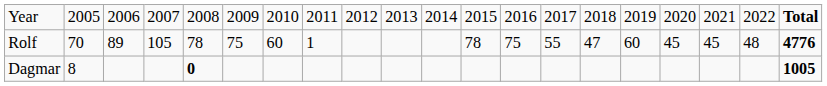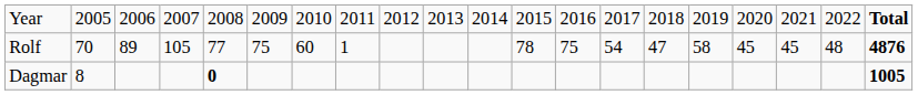Rolf | column 5: 78 -> 77
Rolf | column 14: 55 -> 54
Rolf | column 16: 60 -> 58
Rolf | column 20: 4776 -> 4876
